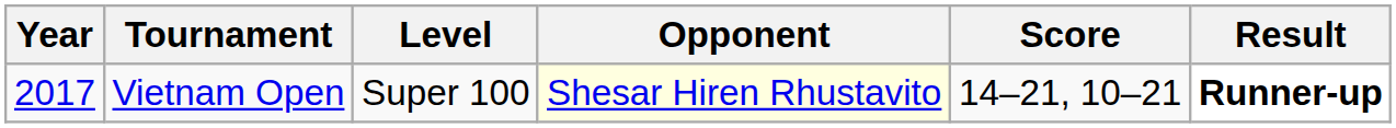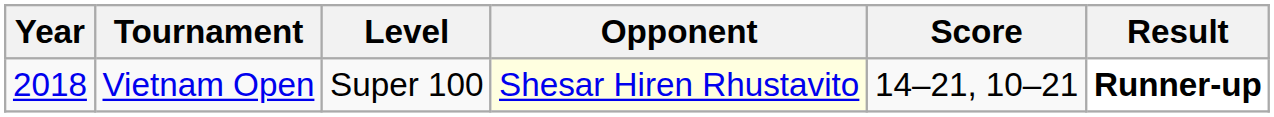Vietnam Open | Year: 2017 -> 2018
